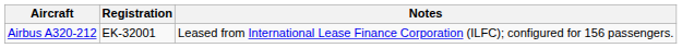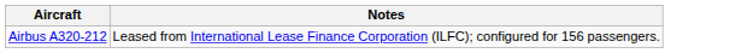- column: Registration | EK-32001
